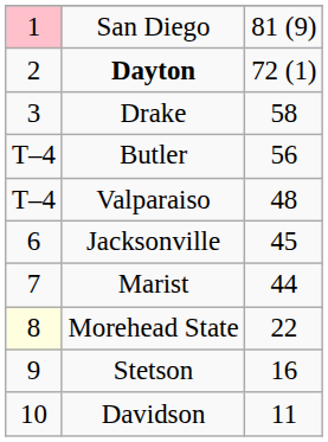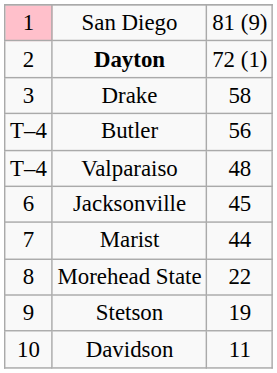Morehead State | column 1: lightyellow background -> no background
Stetson | column 3: 16 -> 19
